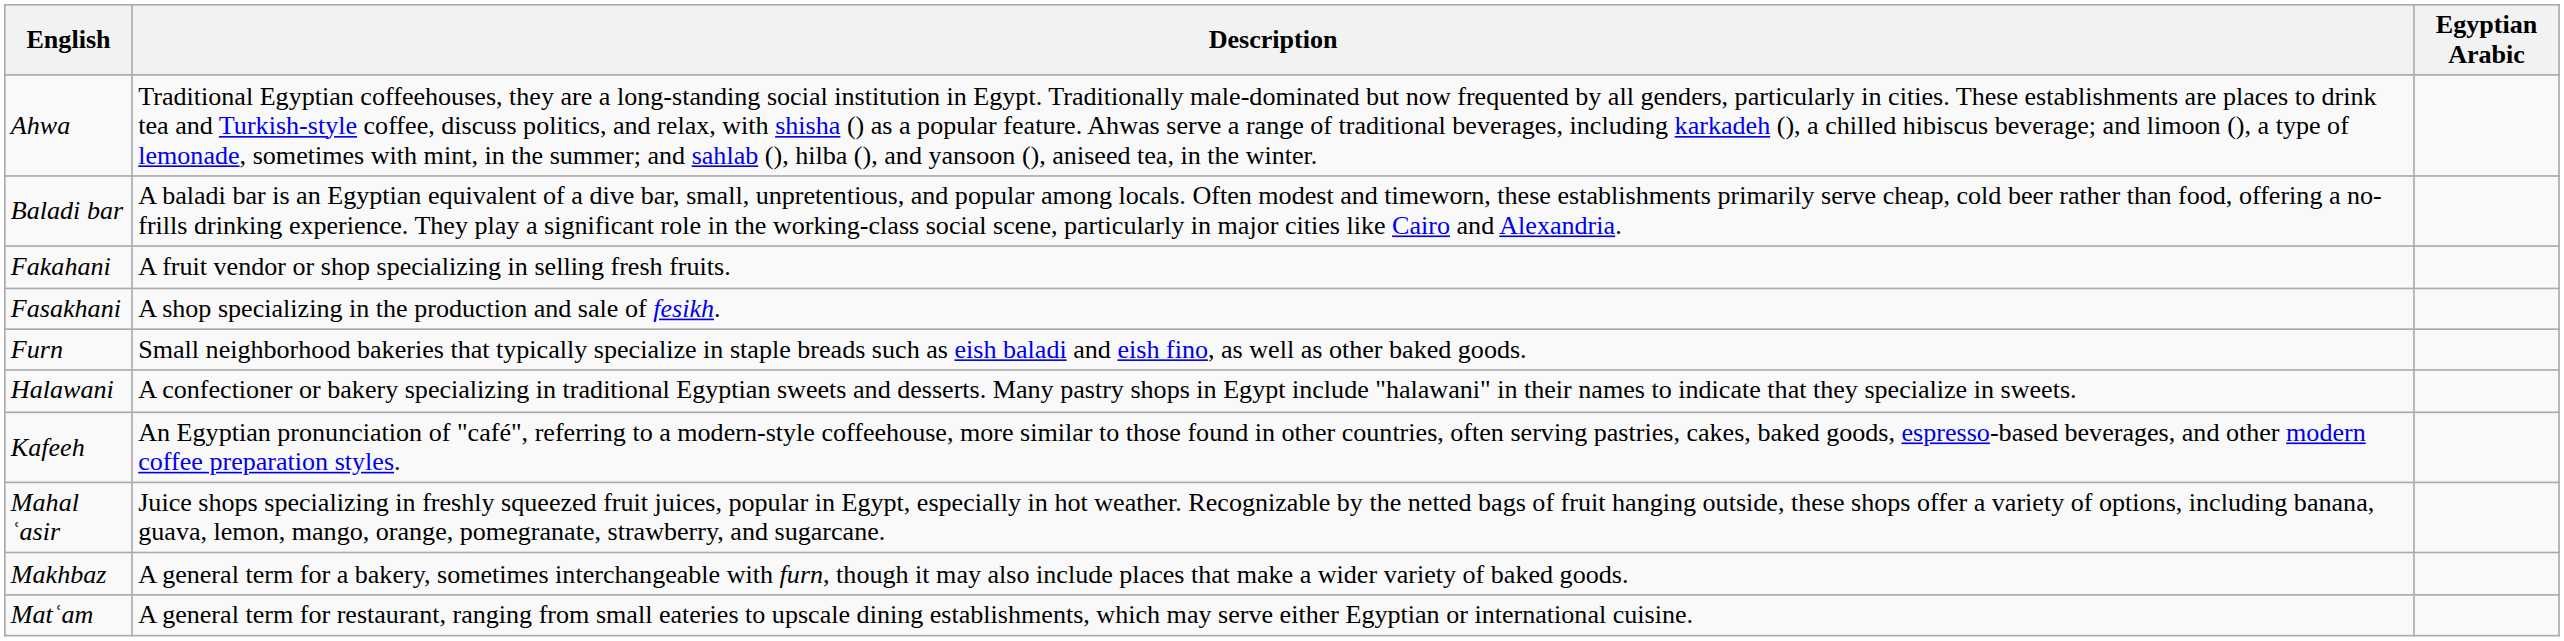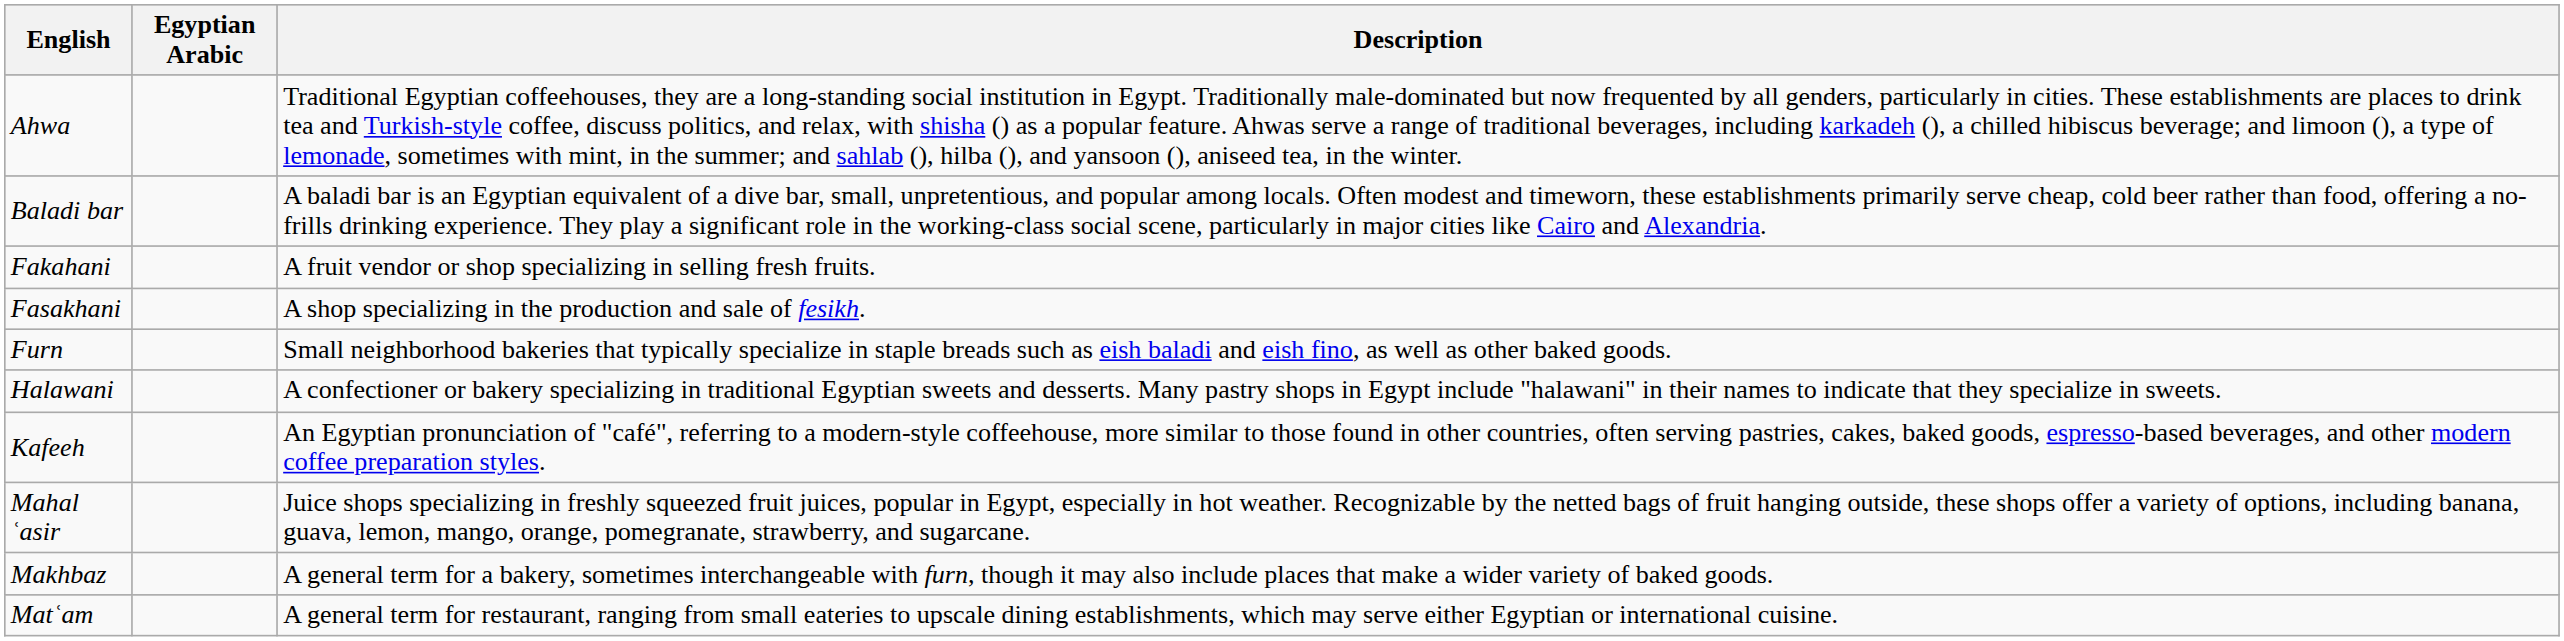columns swapped: Egyptian Arabic <-> Description
